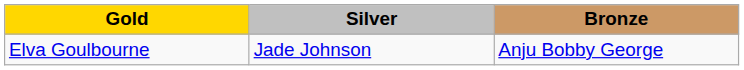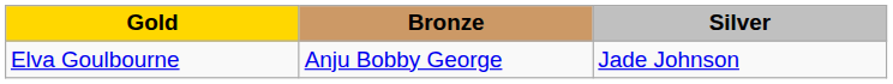columns swapped: Silver <-> Bronze
